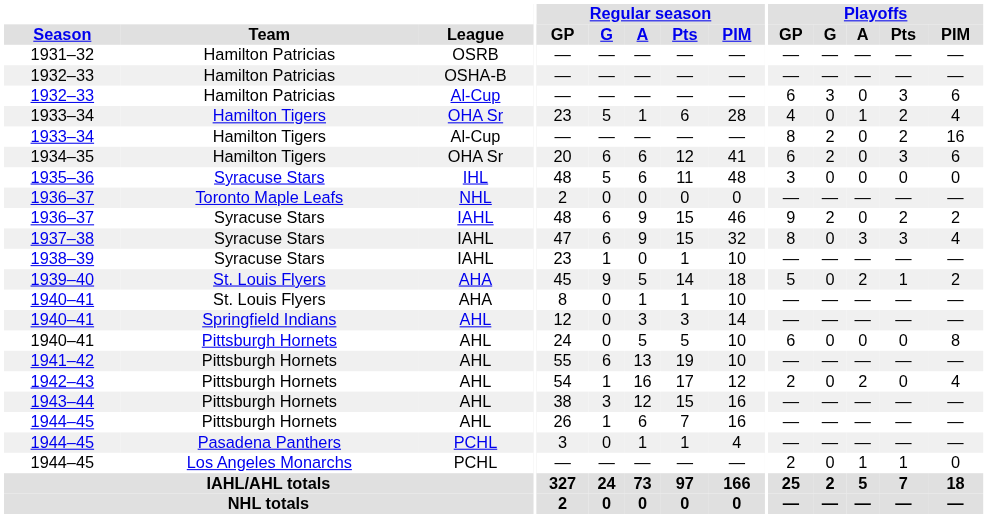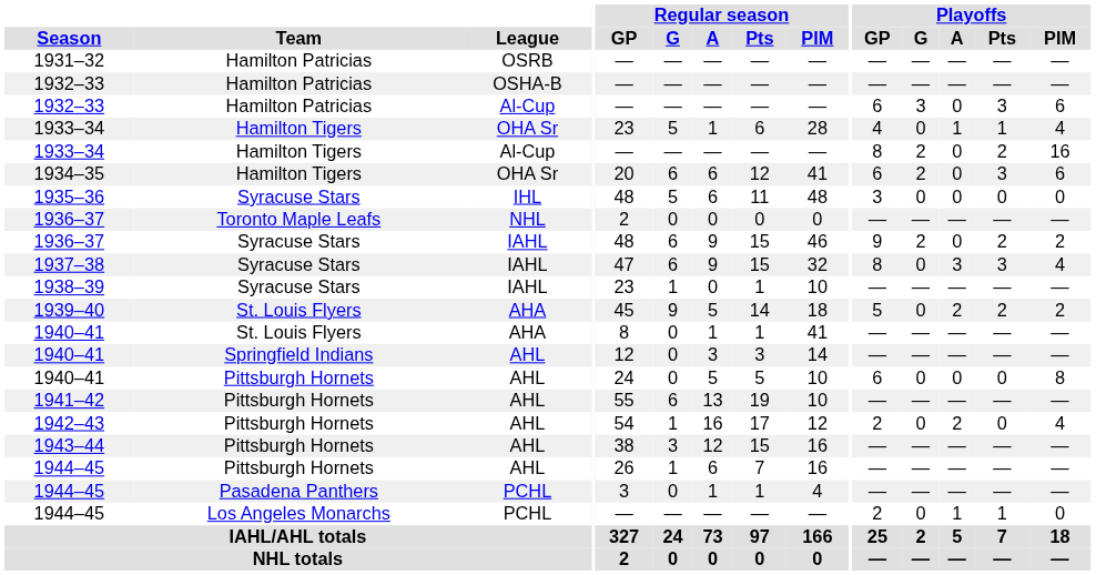1933–34 / OHA Sr | Playoffs / Pts: 2 -> 1
1939–40 | Playoffs / Pts: 1 -> 2
1940–41 / AHA | Regular season / PIM: 10 -> 41
